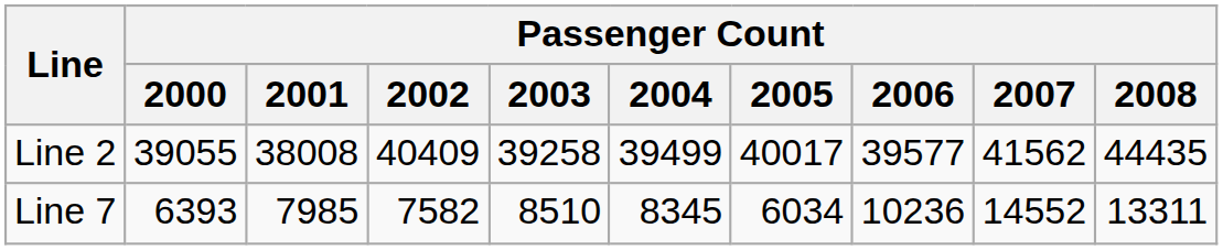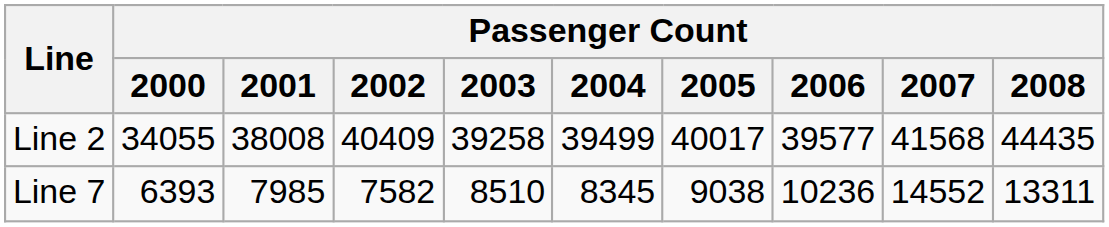Line 2 | Passenger Count / 2000: 39055 -> 34055
Line 2 | Passenger Count / 2007: 41562 -> 41568
Line 7 | Passenger Count / 2005: 6034 -> 9038
